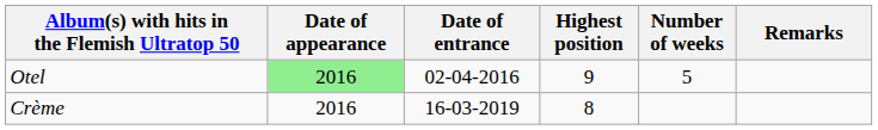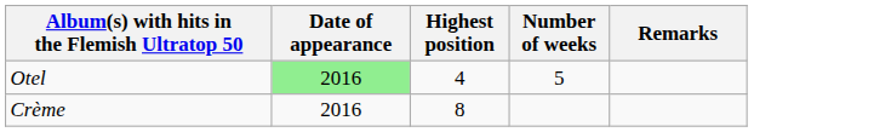- column: Date of entrance | 02-04-2016 | 16-03-2019
Otel | Highest position: 9 -> 4
